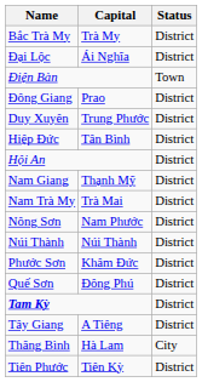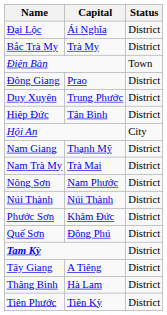rows swapped: Bắc Trà My <-> Đại Lộc
Hội An | Status: District -> City
Thăng Bình | Status: City -> District
